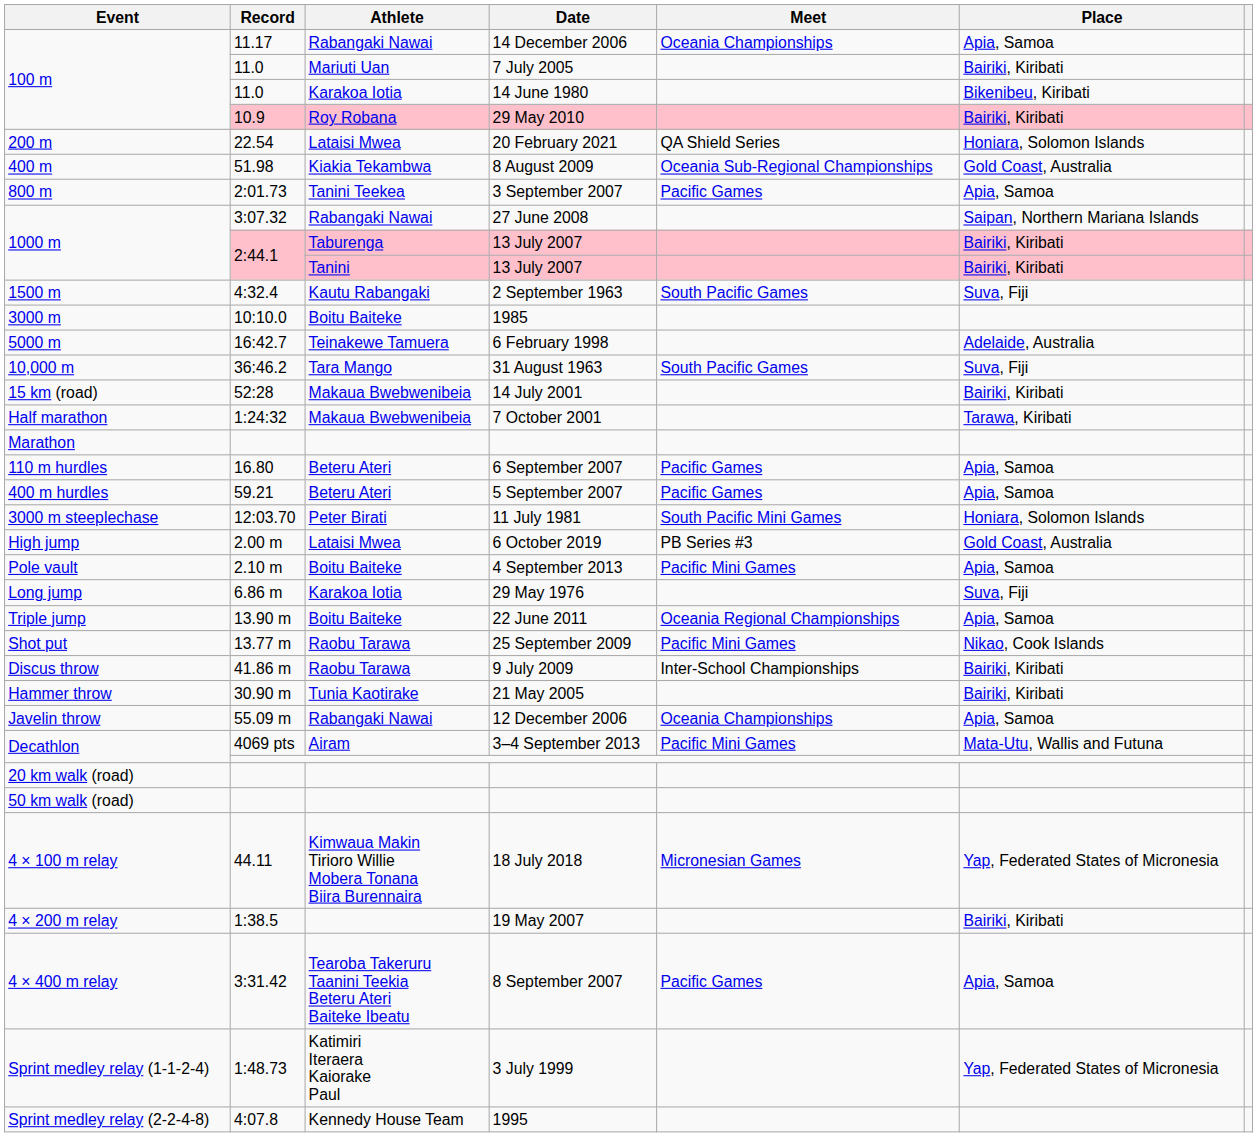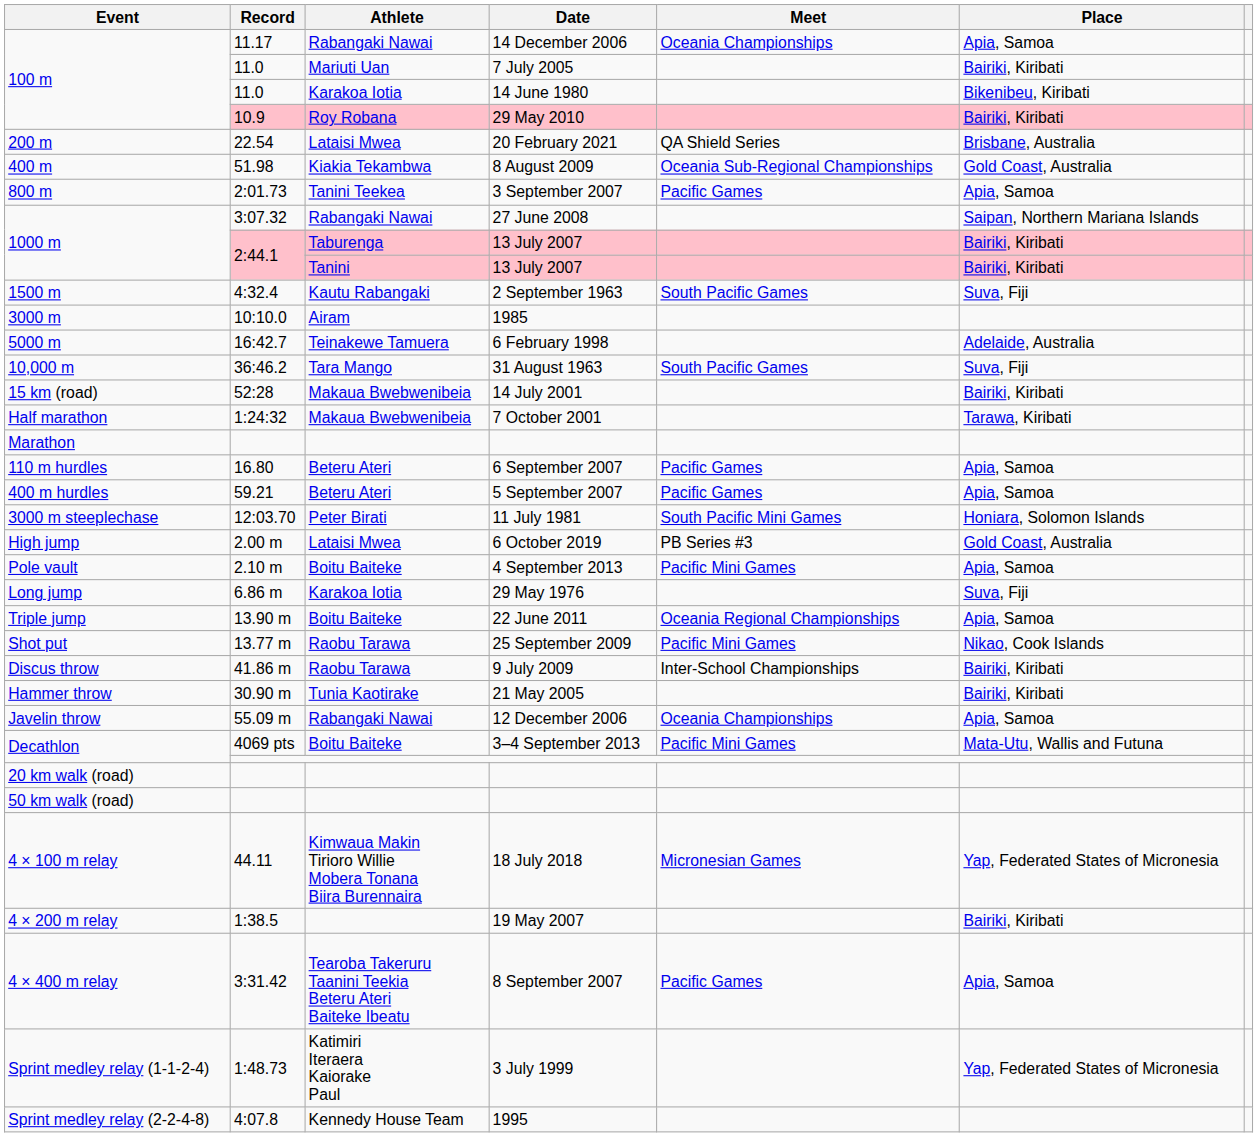20 February 2021 | Place: Honiara, Solomon Islands -> Brisbane, Australia
1985 | Athlete: Boitu Baiteke -> Airam
3–4 September 2013 | Athlete: Airam -> Boitu Baiteke
